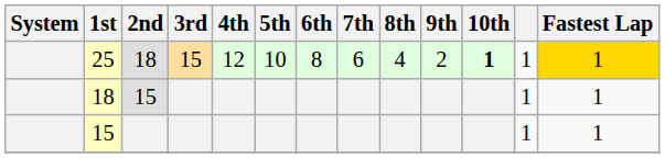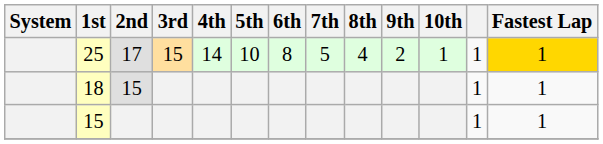25 | 2nd: 18 -> 17
25 | 4th: 12 -> 14
25 | 7th: 6 -> 5
25 | 10th: bold -> normal
